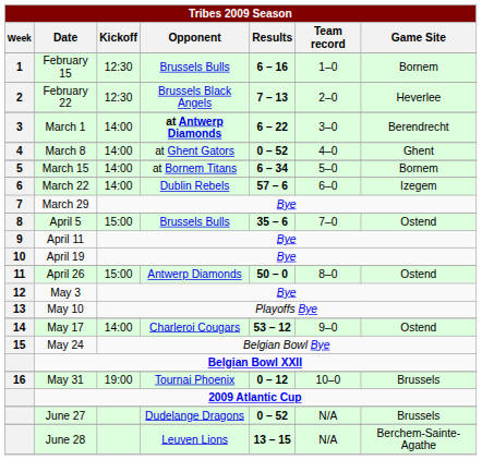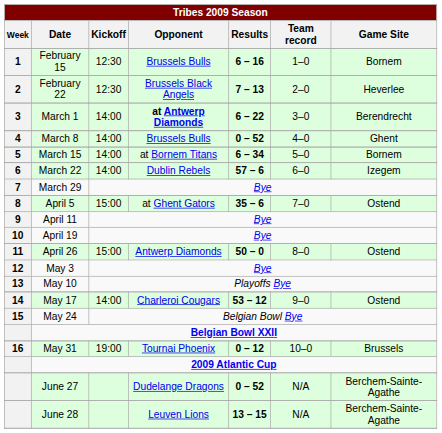March 8 | Tribes 2009 Season / Opponent: at Ghent Gators -> Brussels Bulls
April 5 | Tribes 2009 Season / Opponent: Brussels Bulls -> at Ghent Gators
June 27 | Tribes 2009 Season / Game Site: Brussels -> Berchem-Sainte-Agathe
